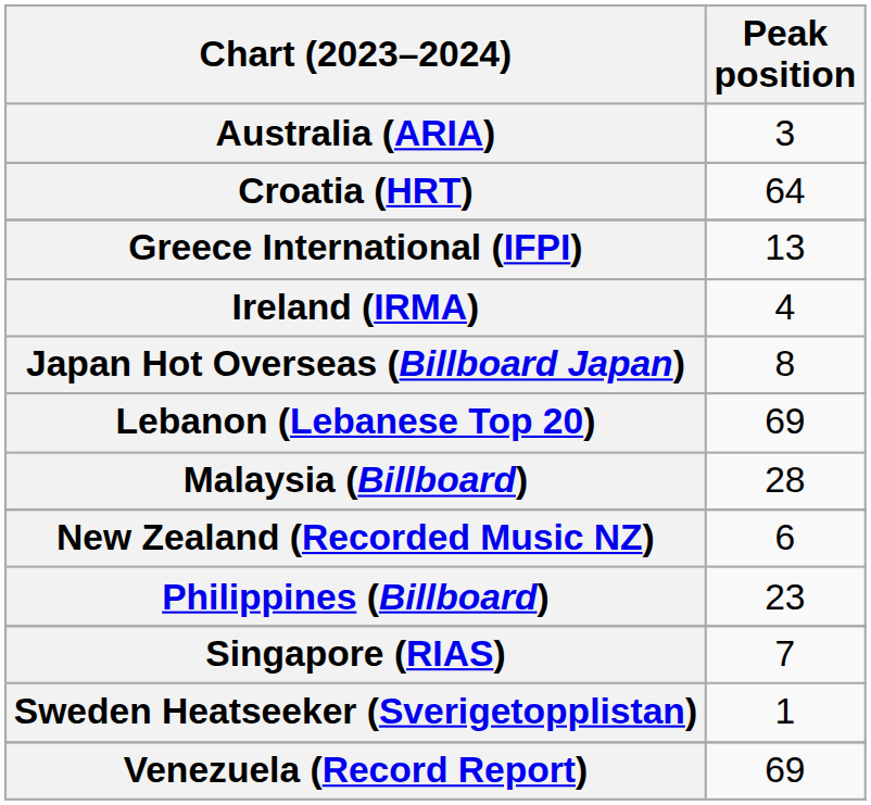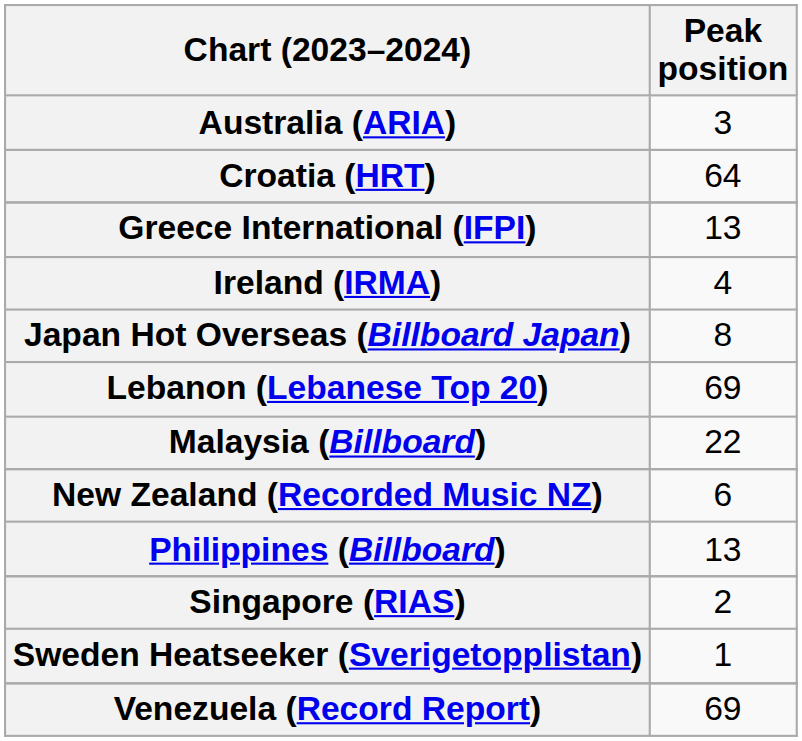Malaysia (Billboard) | Peak position: 28 -> 22
Philippines (Billboard) | Peak position: 23 -> 13
Singapore (RIAS) | Peak position: 7 -> 2
